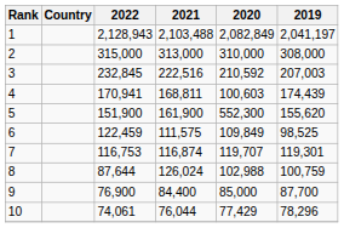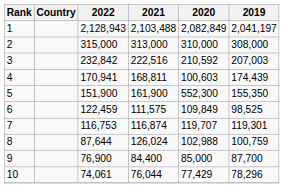3 | 2022: 232,845 -> 232,842
5 | 2019: 155,620 -> 155,350
